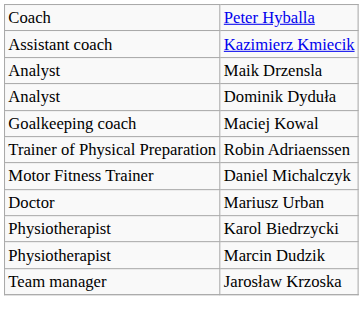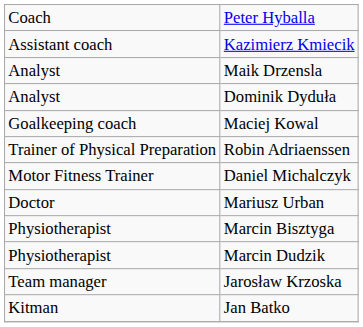+ row: Physiotherapist | Marcin Bisztyga
- row: Physiotherapist | Karol Biedrzycki
+ row: Kitman | Jan Batko
